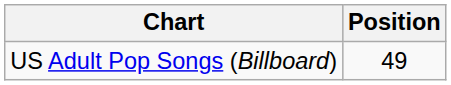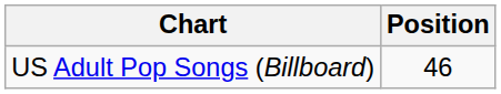US Adult Pop Songs (Billboard) | Position: 49 -> 46
